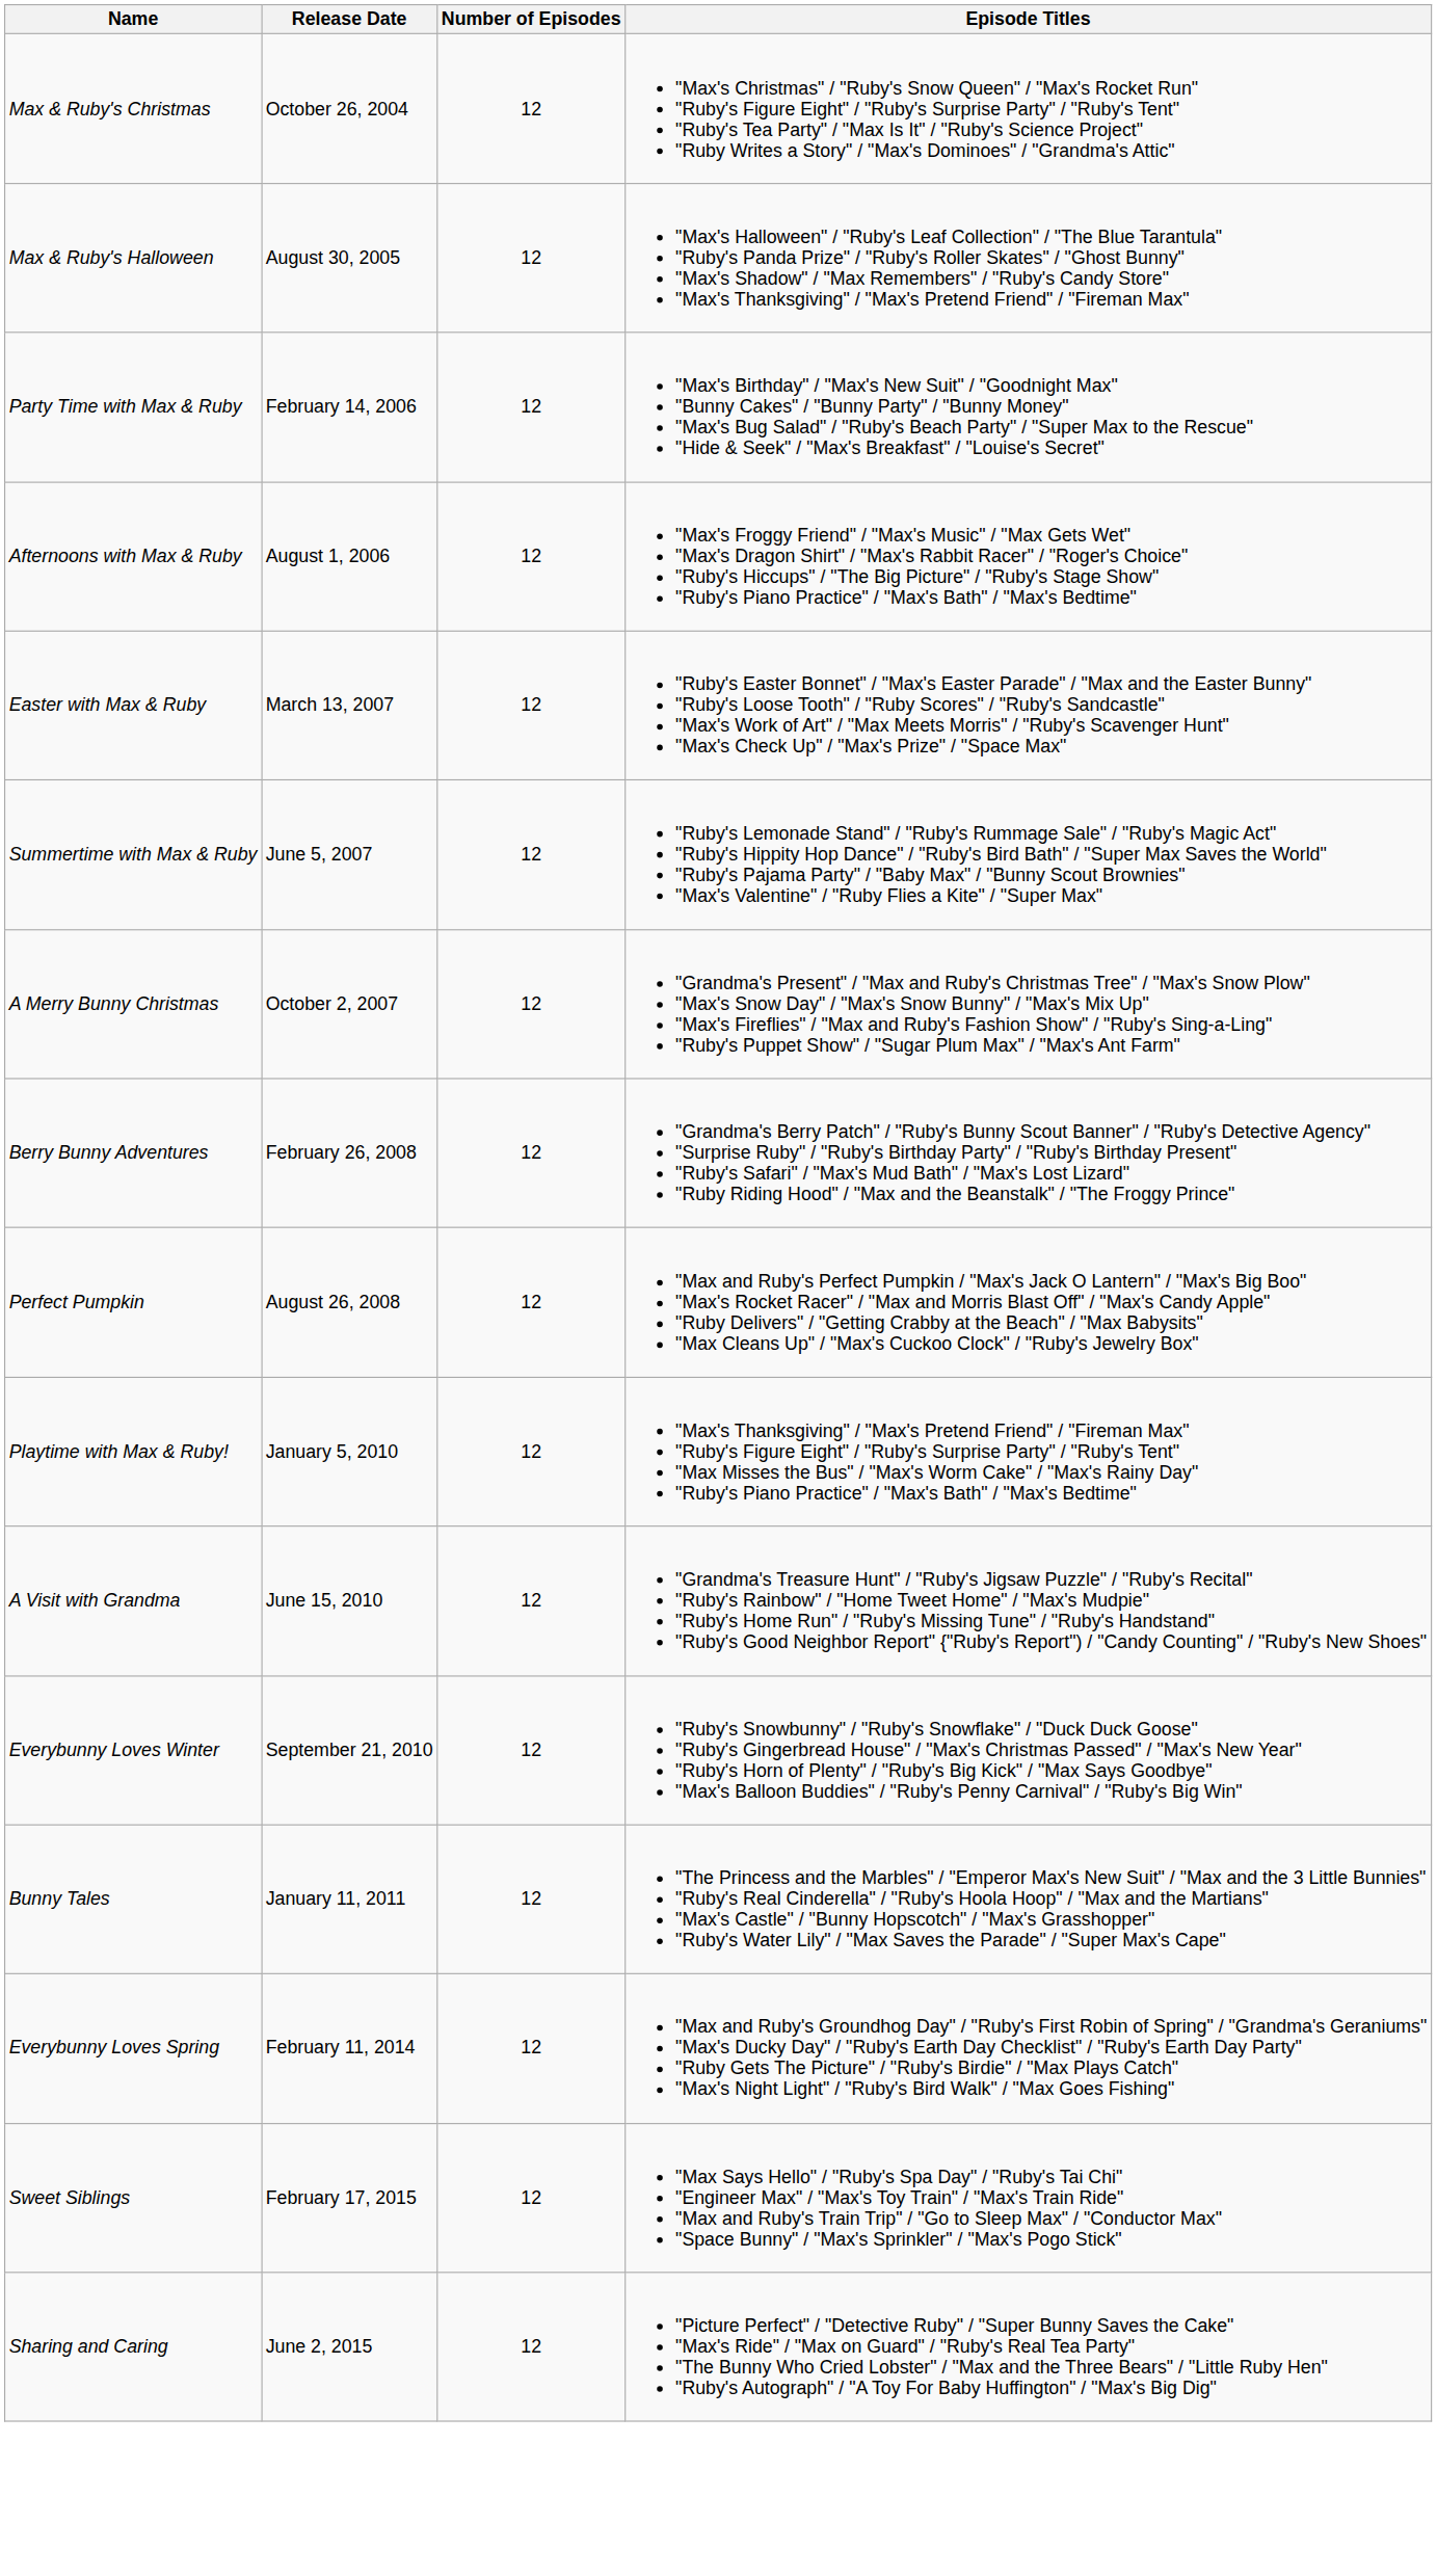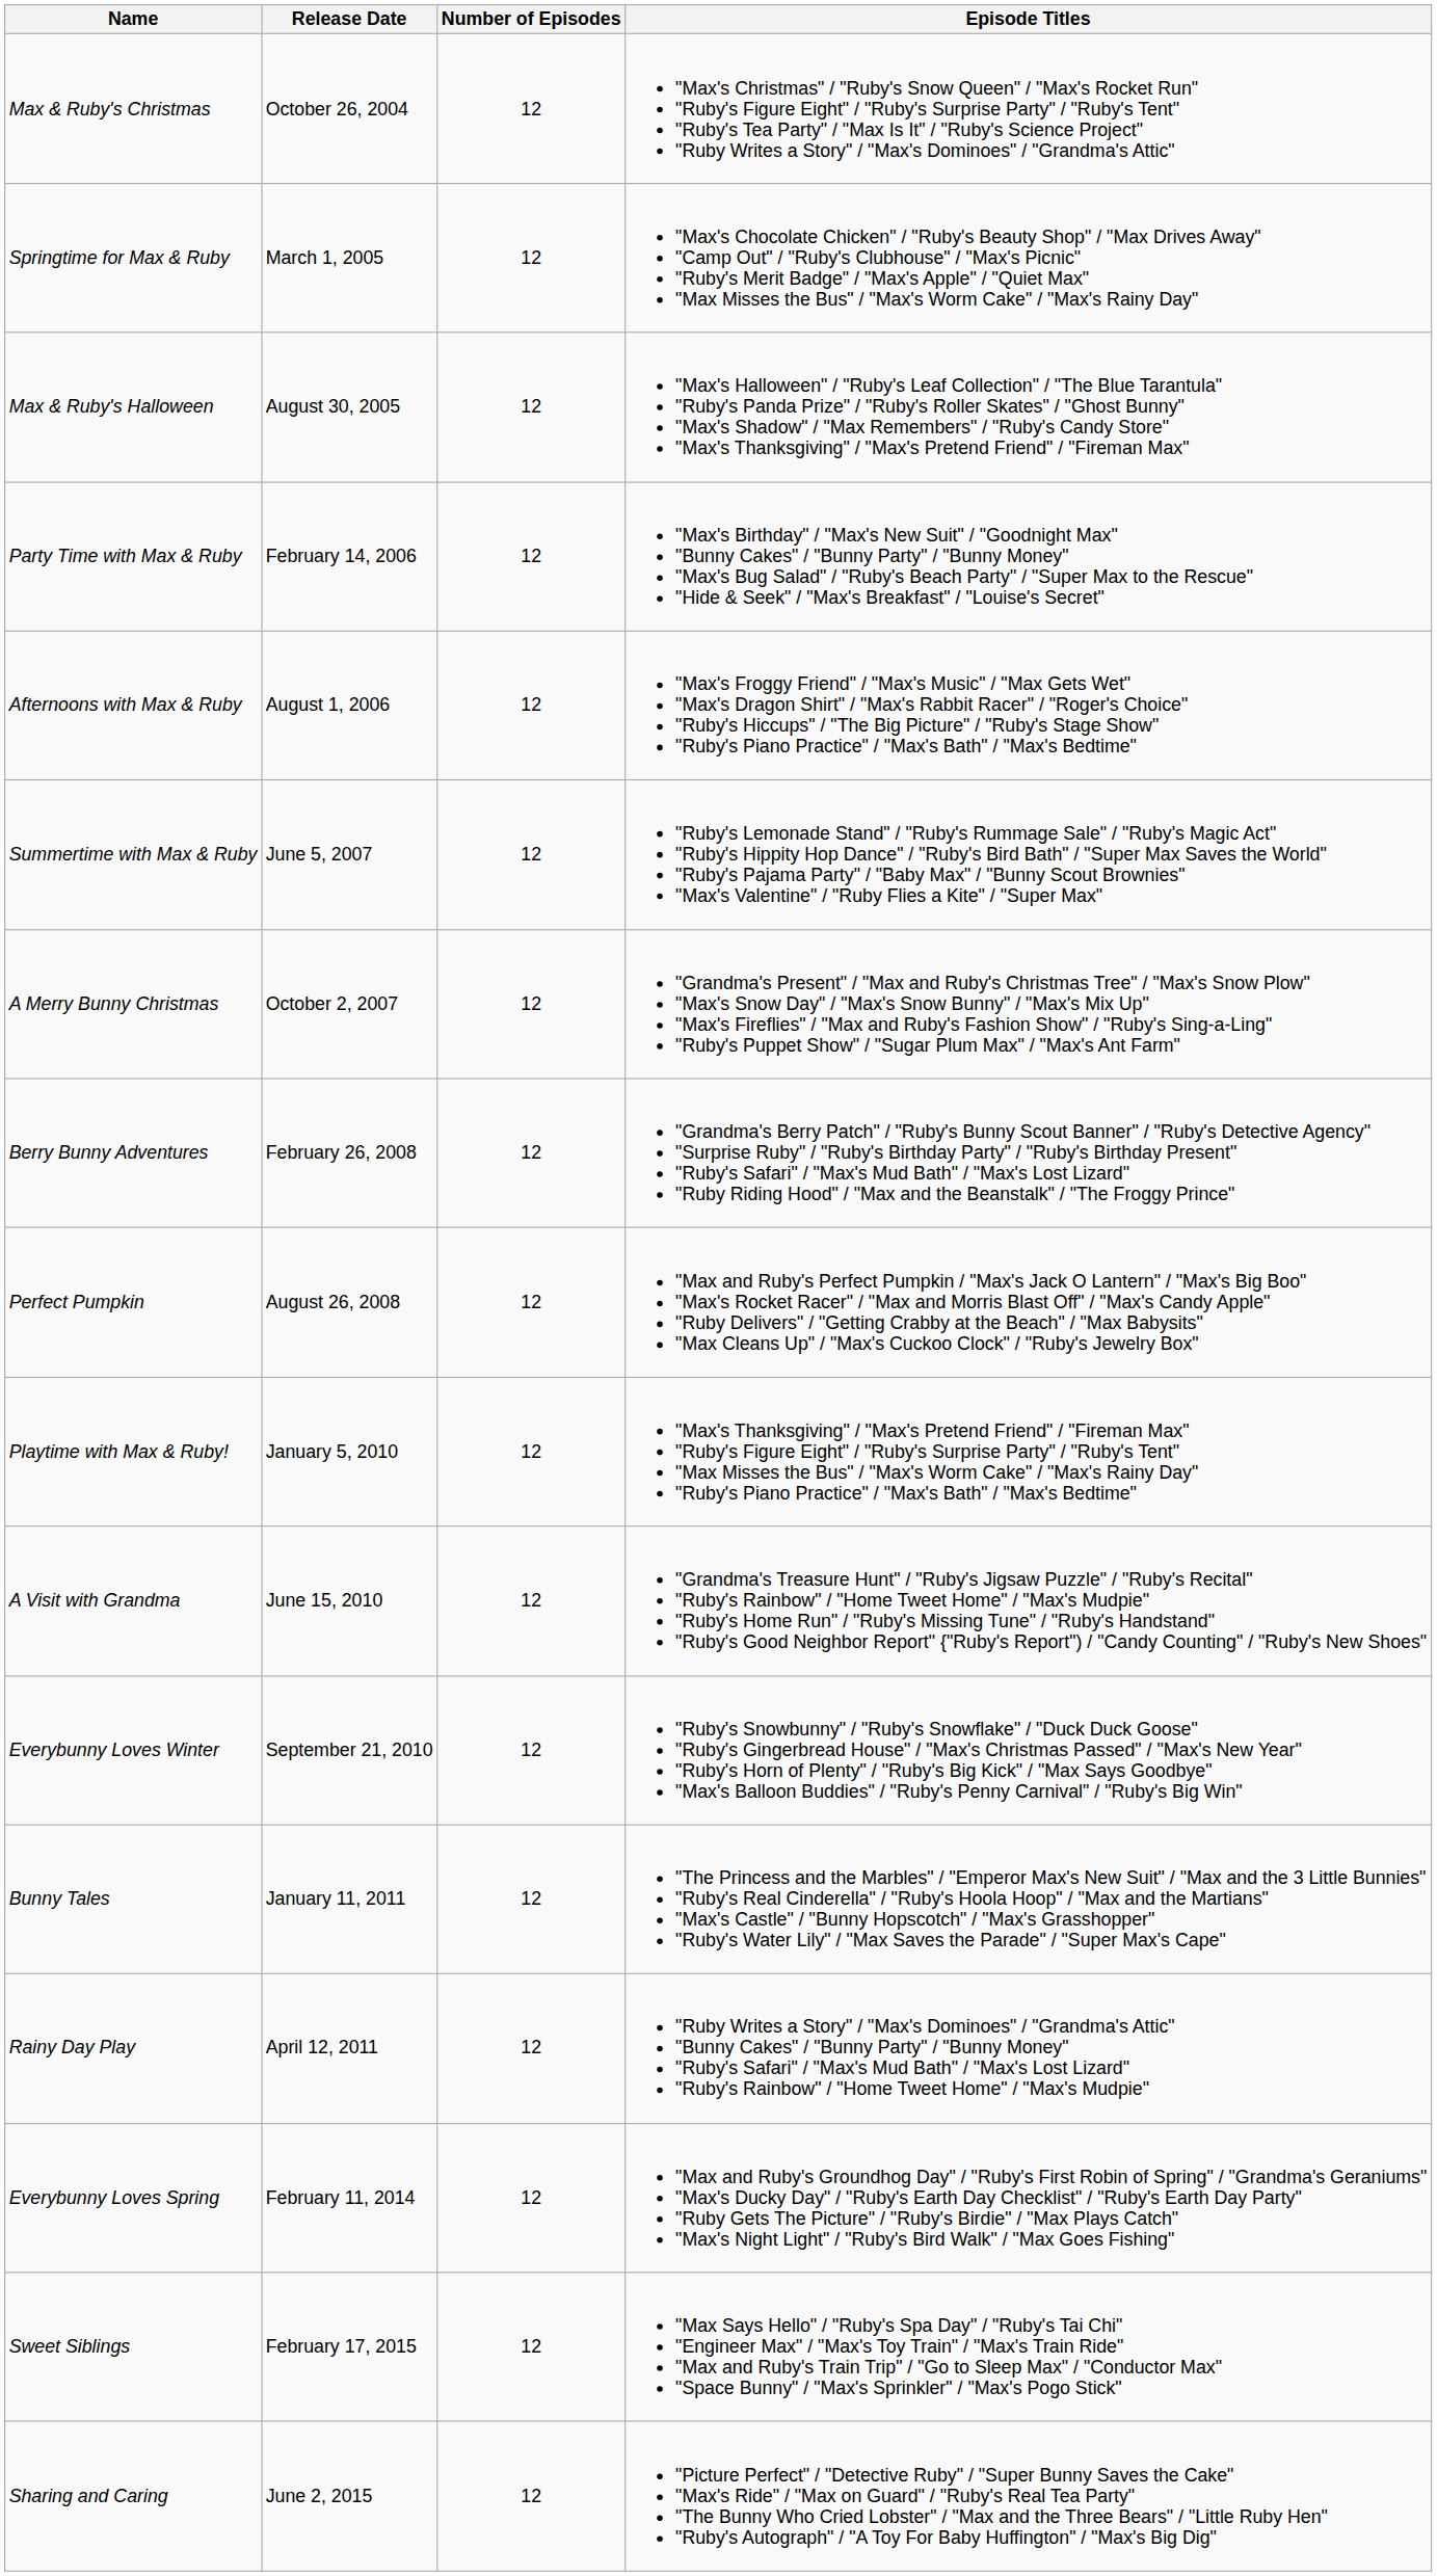+ row: Springtime for Max & Ruby | March 1, 2005 | 12 | "Max's Chocolate Chicken" / "Ruby's Beauty Shop" / "Max Drives Away" "Camp Out" / "Ruby's Clubhouse" / "Max's Picnic" "Ruby's Merit Badge" / "Max's Apple" / "Quiet Max" "Max Misses the Bus" / "Max's Worm Cake" / "Max's Rainy Day"
- row: Easter with Max & Ruby | March 13, 2007 | 12 | "Ruby's Easter Bonnet" / "Max's Easter Parade" / "Max and the Easter Bunny" "Ruby's Loose Tooth" / "Ruby Scores" / "Ruby's Sandcastle" "Max's Work of Art" / "Max Meets Morris" / "Ruby's Scavenger Hunt" "Max's Check Up" / "Max's Prize" / "Space Max"
+ row: Rainy Day Play | April 12, 2011 | 12 | "Ruby Writes a Story" / "Max's Dominoes" / "Grandma's Attic" "Bunny Cakes" / "Bunny Party" / "Bunny Money" "Ruby's Safari" / "Max's Mud Bath" / "Max's Lost Lizard" "Ruby's Rainbow" / "Home Tweet Home" / "Max's Mudpie"
